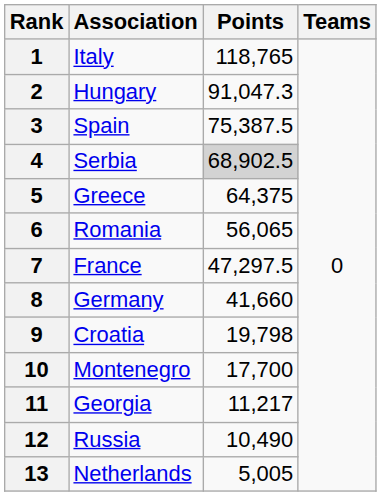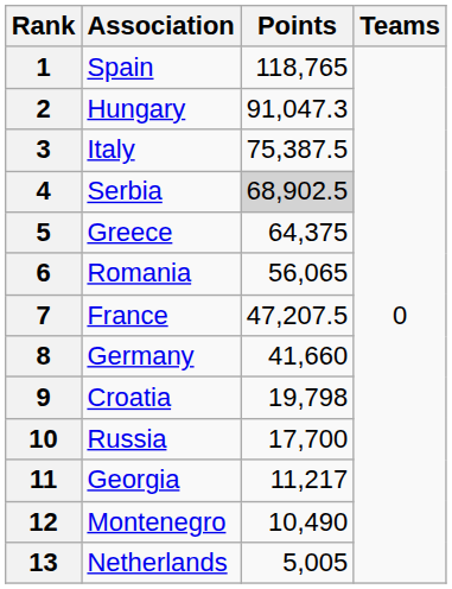1 | Association: Italy -> Spain
3 | Association: Spain -> Italy
7 | Points: 47,297.5 -> 47,207.5
10 | Association: Montenegro -> Russia
12 | Association: Russia -> Montenegro
